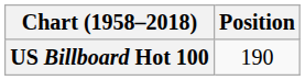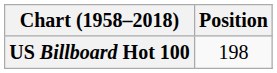US Billboard Hot 100 | Position: 190 -> 198
